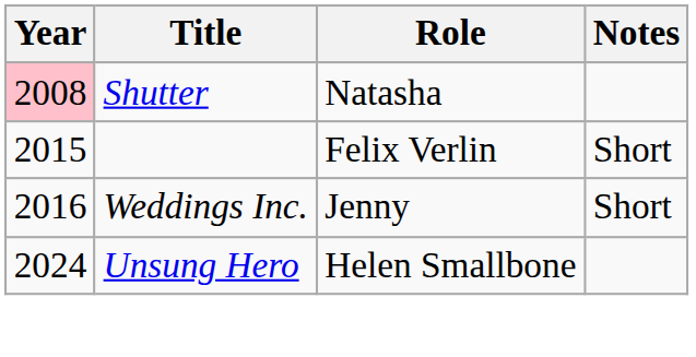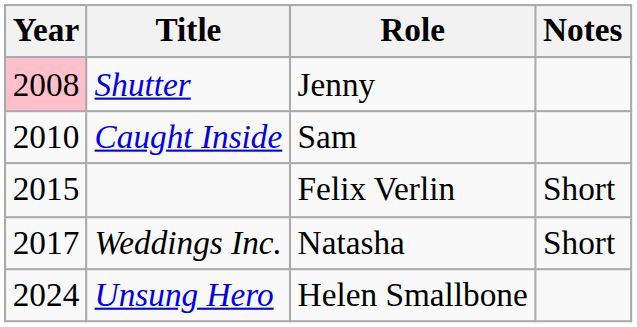Shutter | Role: Natasha -> Jenny
+ row: 2010 | Caught Inside | Sam
Weddings Inc. | Year: 2016 -> 2017
Weddings Inc. | Role: Jenny -> Natasha
